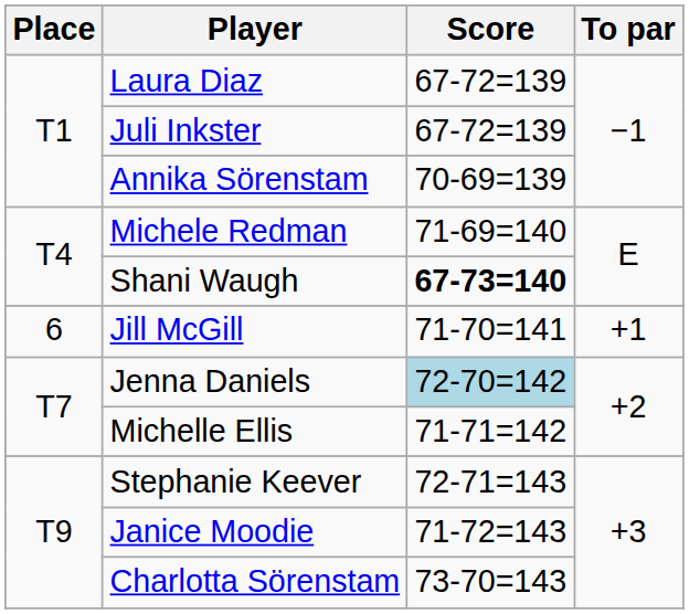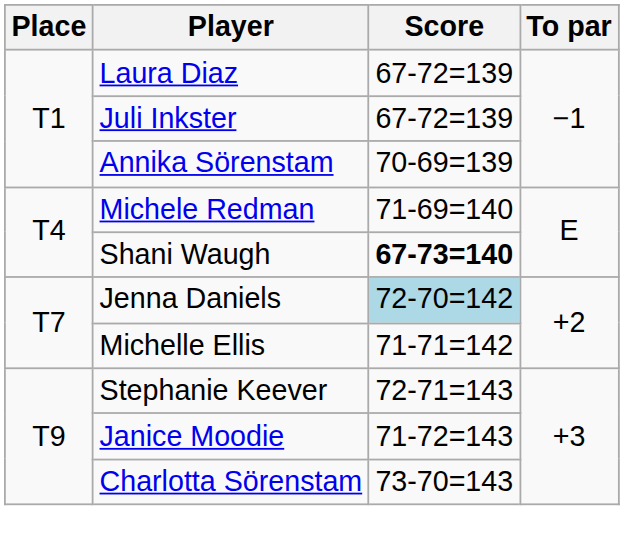- row: 6 | Jill McGill | 71-70=141 | +1
